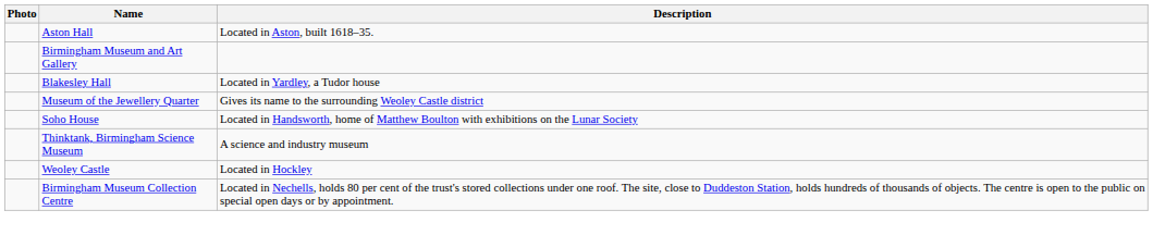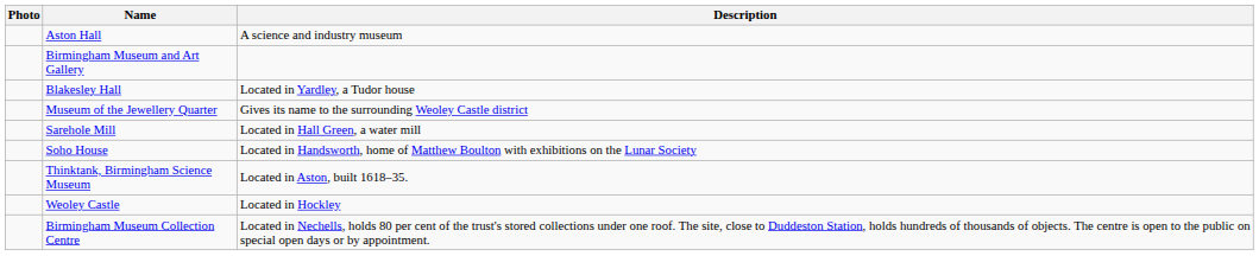Aston Hall | Description: Located in Aston, built 1618–35. -> A science and industry museum
+ row: Sarehole Mill | Located in Hall Green, a water mill
Thinktank, Birmingham Science Museum | Description: A science and industry museum -> Located in Aston, built 1618–35.
